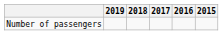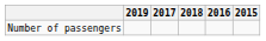columns swapped: 2018 <-> 2017
